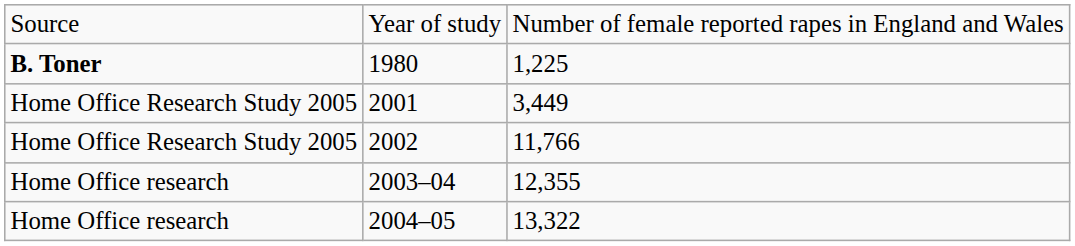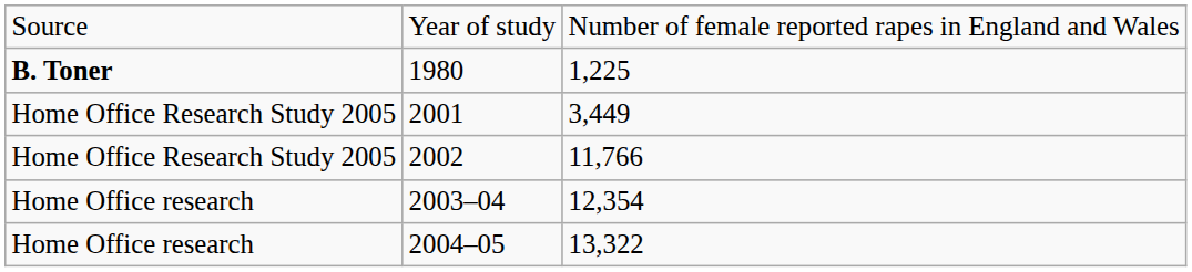2003–04 | column 3: 12,355 -> 12,354
